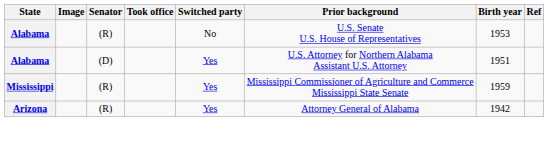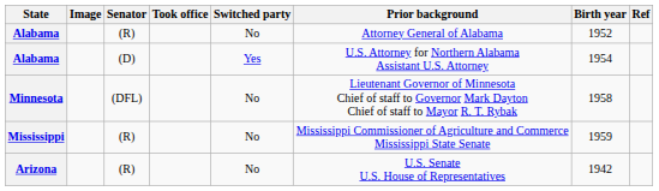Alabama / (R) | Prior background: U.S. Senate U.S. House of Representatives -> Attorney General of Alabama
Alabama / (R) | Birth year: 1953 -> 1952
Alabama / (D) | Birth year: 1951 -> 1954
+ row: Minnesota | (DFL) | No | Lieutenant Governor of Minnesota Chief of staff to Governor Mark Dayton Chief of staff to Mayor R. T. Rybak | 1958
Mississippi | Switched party: Yes -> No
Arizona | Switched party: Yes -> No
Arizona | Prior background: Attorney General of Alabama -> U.S. Senate U.S. House of Representatives
